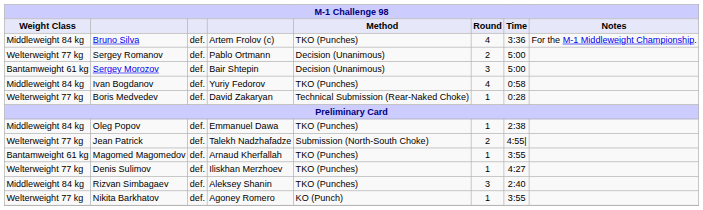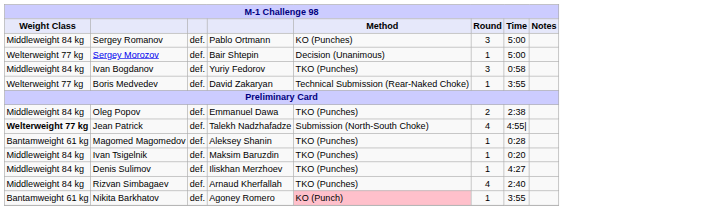- row: Middleweight 84 kg | Bruno Silva | def. | Artem Frolov (c) | TKO (Punches) | 4 | 3:36 | For the M-1 Middleweight Championship.
Sergey Romanov | Weight Class: Welterweight 77 kg -> Middleweight 84 kg
Sergey Romanov | Method: Decision (Unanimous) -> KO (Punches)
Sergey Romanov | Round: 2 -> 3
Sergey Morozov | Weight Class: Bantamweight 61 kg -> Welterweight 77 kg
Sergey Morozov | Round: 3 -> 1
Ivan Bogdanov | Round: 4 -> 3
Boris Medvedev | Time: 0:28 -> 3:55
Oleg Popov | Round: 1 -> 2
Jean Patrick | Weight Class: normal -> bold
Jean Patrick | Round: 2 -> 4
Magomed Magomedov | column 4: Arnaud Kherfallah -> Aleksey Shanin
Magomed Magomedov | Time: 3:55 -> 0:28
+ row: Middleweight 84 kg | Ivan Tsigelnik | def. | Maksim Baruzdin | TKO (Punches) | 1 | 0:20
Denis Sulimov | Weight Class: Welterweight 77 kg -> Middleweight 84 kg
Rizvan Simbagaev | column 4: Aleksey Shanin -> Arnaud Kherfallah
Rizvan Simbagaev | Round: 3 -> 4
Nikita Barkhatov | Weight Class: Welterweight 77 kg -> Bantamweight 61 kg
Nikita Barkhatov | Method: no background -> pink background
